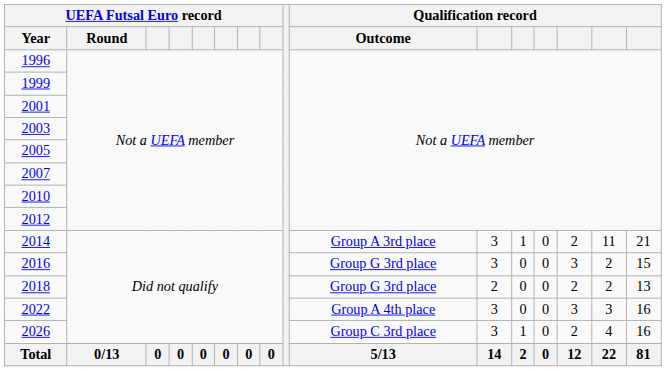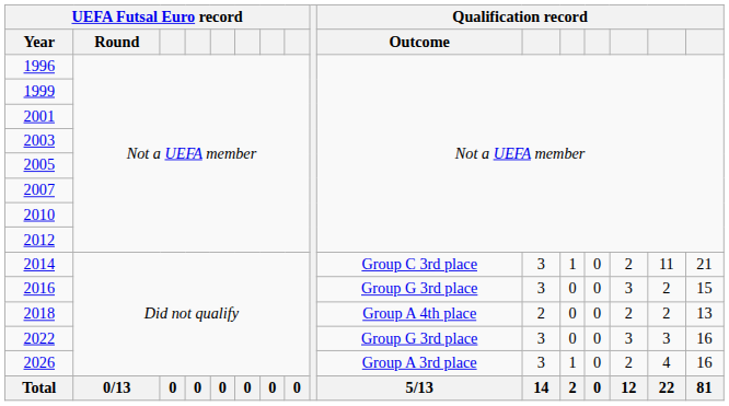2014 | Qualification record / Outcome: Group A 3rd place -> Group C 3rd place
2018 | Qualification record / Outcome: Group G 3rd place -> Group A 4th place
2022 | Qualification record / Outcome: Group A 4th place -> Group G 3rd place
2026 | Qualification record / Outcome: Group C 3rd place -> Group A 3rd place
